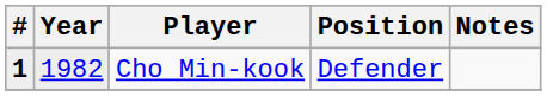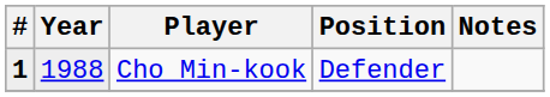Cho Min-kook | Year: 1982 -> 1988
